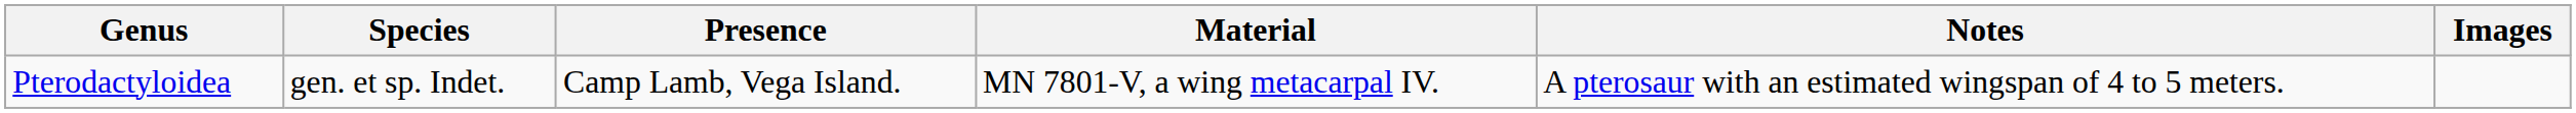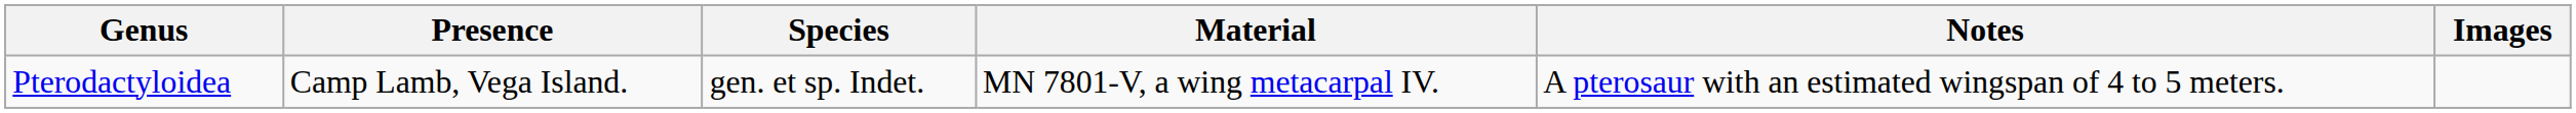columns swapped: Species <-> Presence
